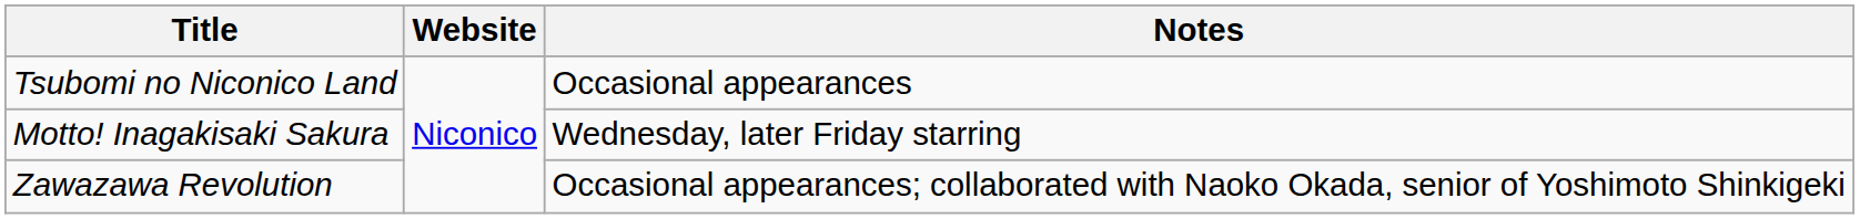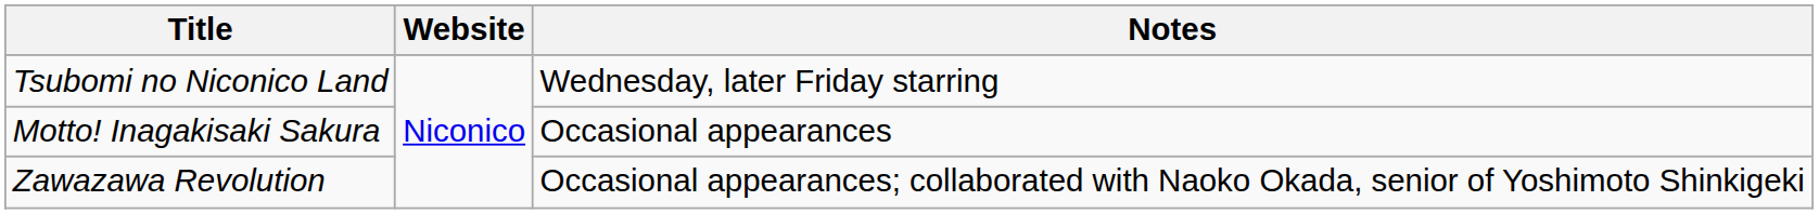Tsubomi no Niconico Land | Notes: Occasional appearances -> Wednesday, later Friday starring
Motto! Inagakisaki Sakura | Notes: Wednesday, later Friday starring -> Occasional appearances
